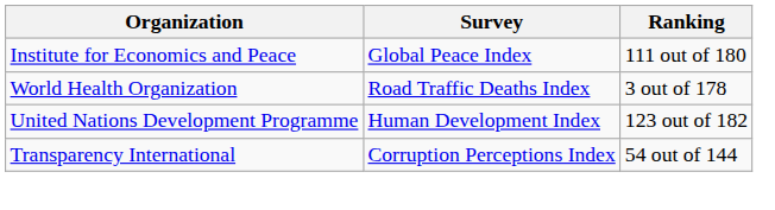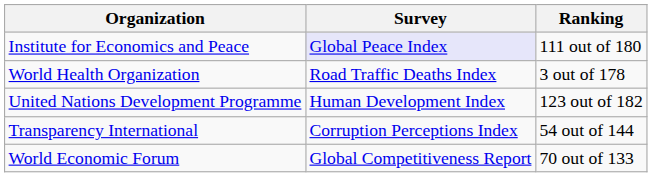Institute for Economics and Peace | Survey: no background -> lavender background
+ row: World Economic Forum | Global Competitiveness Report | 70 out of 133
